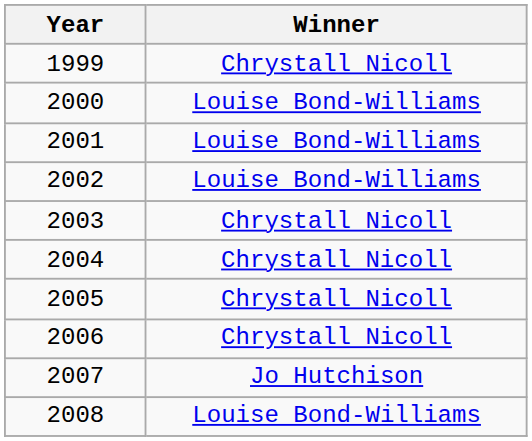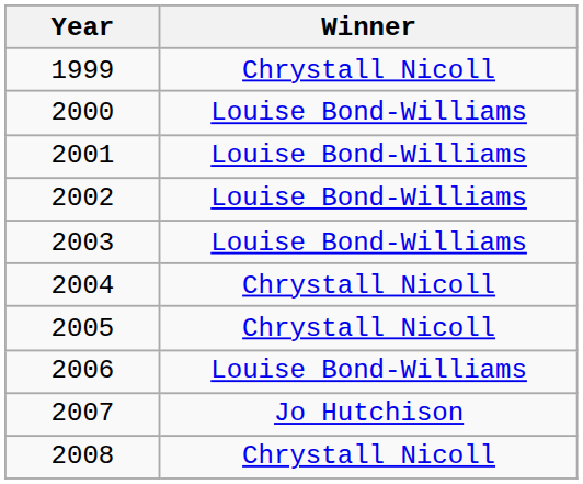2003 | Winner: Chrystall Nicoll -> Louise Bond-Williams
2006 | Winner: Chrystall Nicoll -> Louise Bond-Williams
2008 | Winner: Louise Bond-Williams -> Chrystall Nicoll
